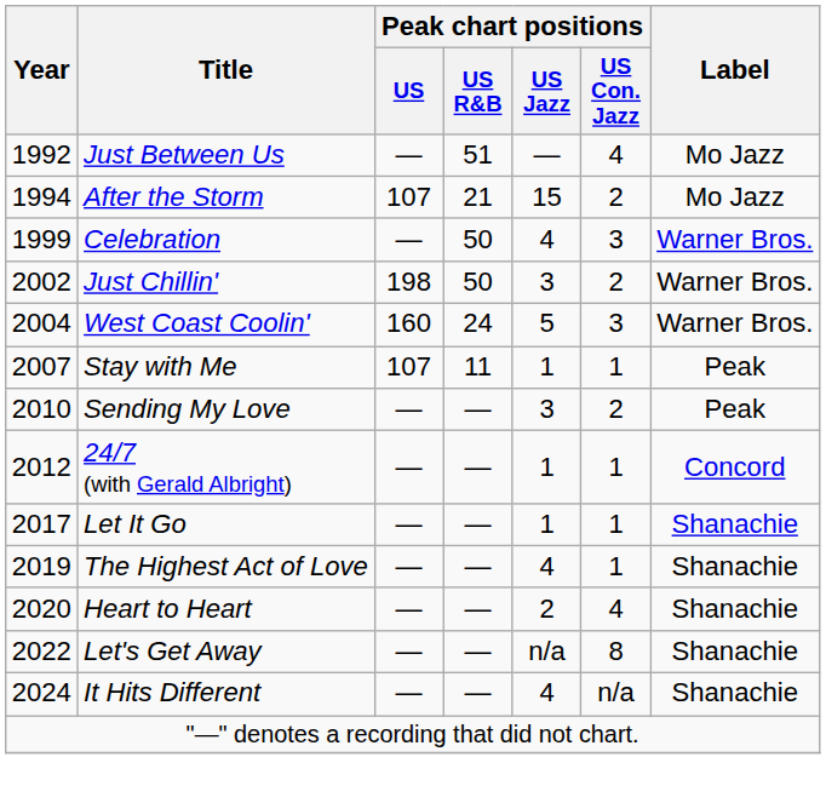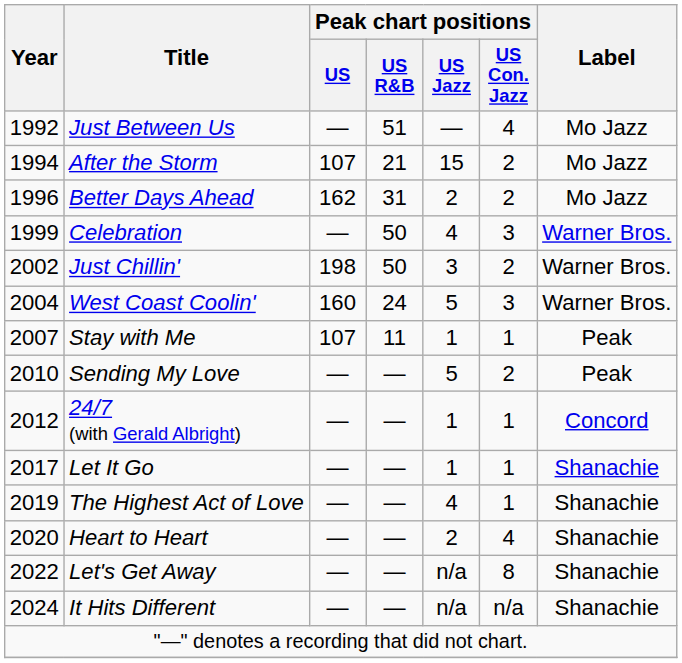+ row: 1996 | Better Days Ahead | 162 | 31 | 2 | 2 | Mo Jazz
Sending My Love | Peak chart positions / US Jazz: 3 -> 5
It Hits Different | Peak chart positions / US Jazz: 4 -> n/a
